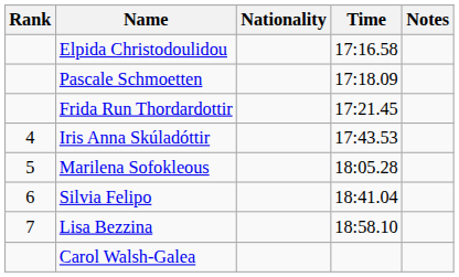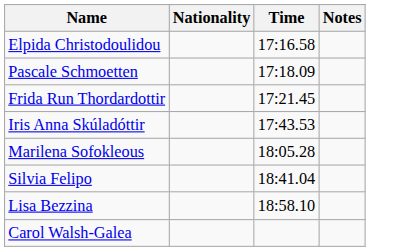- column: Rank | 4 | 5 | 6 | 7
